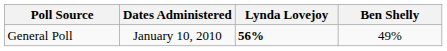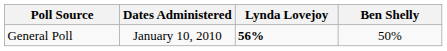General Poll | Ben Shelly: 49% -> 50%
